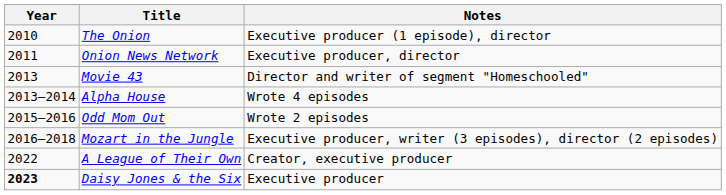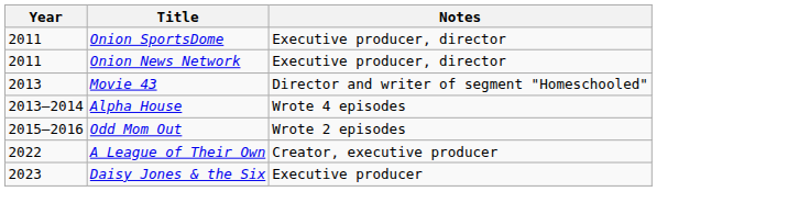- row: 2010 | The Onion | Executive producer (1 episode), director
+ row: 2011 | Onion SportsDome | Executive producer, director
- row: 2016–2018 | Mozart in the Jungle | Executive producer, writer (3 episodes), director (2 episodes)
Daisy Jones & the Six | Year: bold -> normal
